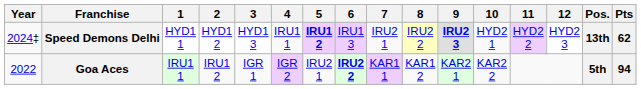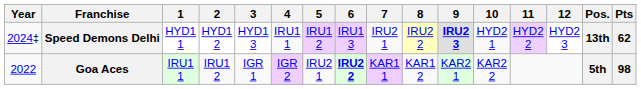Speed Demons Delhi | 5: bold -> normal
Goa Aces | Pts: 94 -> 98
